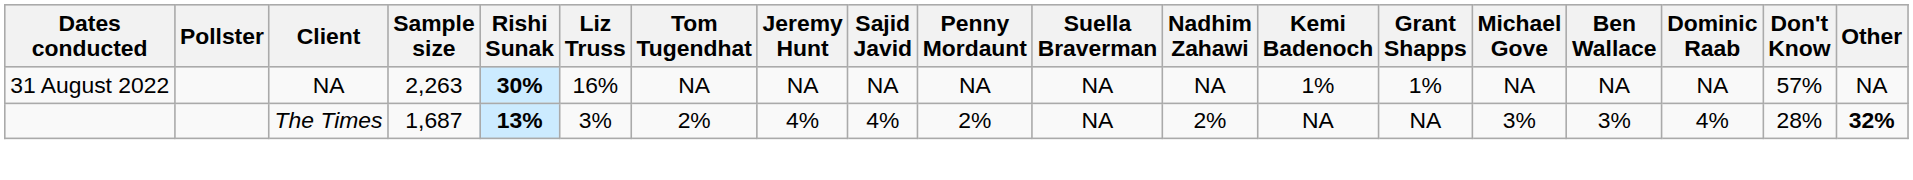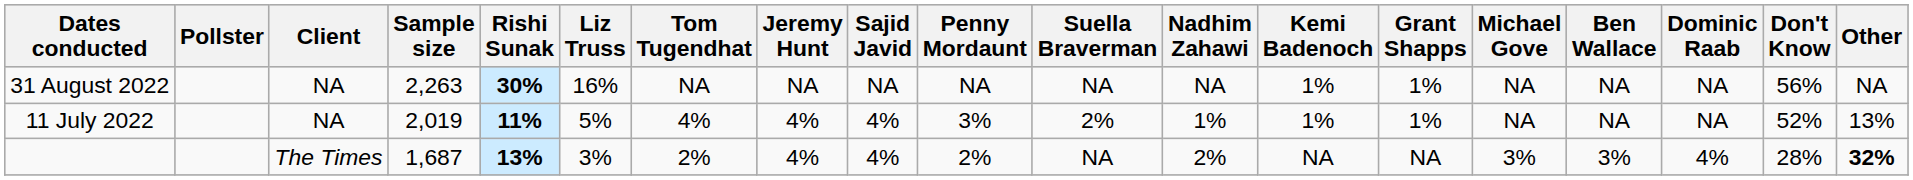31 August 2022 | Don't Know: 57% -> 56%
+ row: 11 July 2022 | NA | 2,019 | 11% | 5% | 4% | 4% | 4% | 3% | 2% | 1% | 1% | 1% | NA | NA | NA | 52% | 13%
